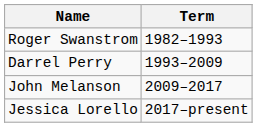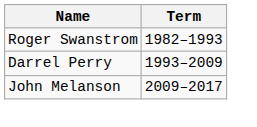- row: Jessica Lorello | 2017–present
